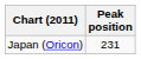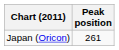Japan (Oricon) | Peak position: 231 -> 261
